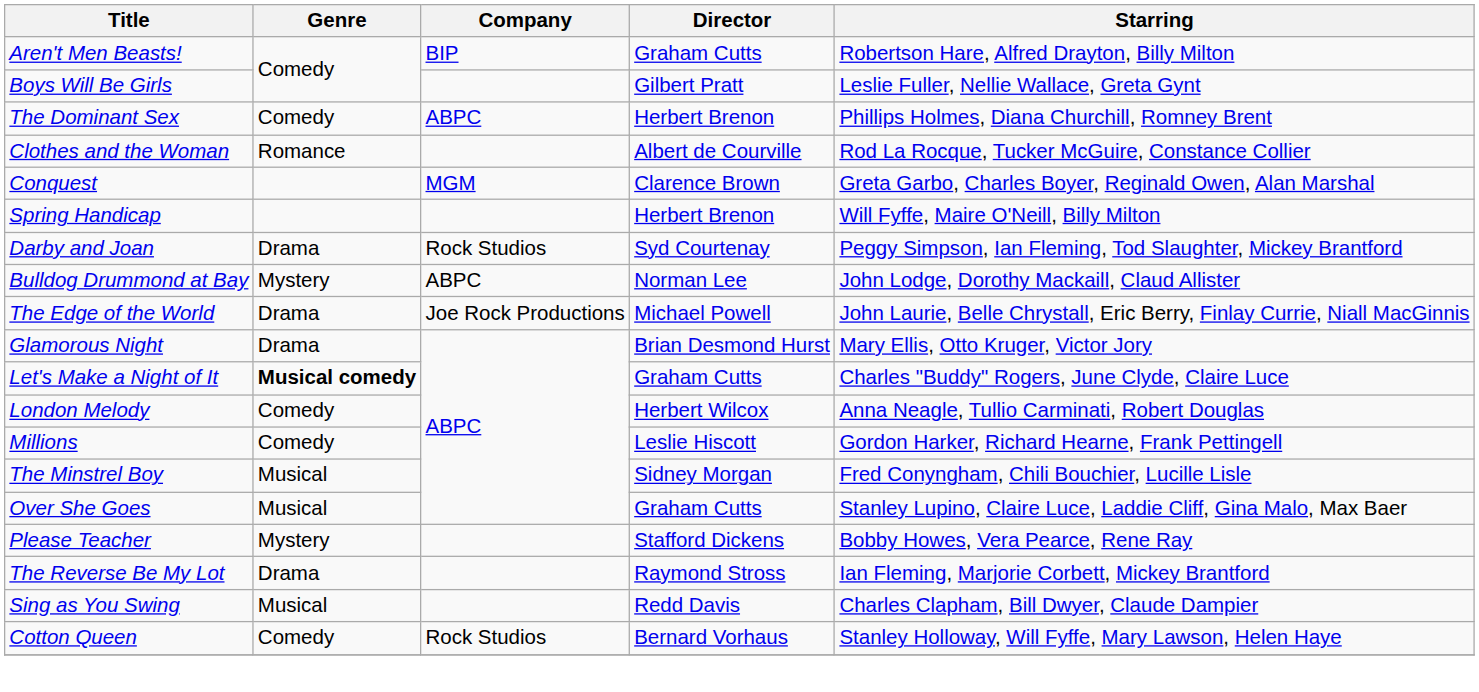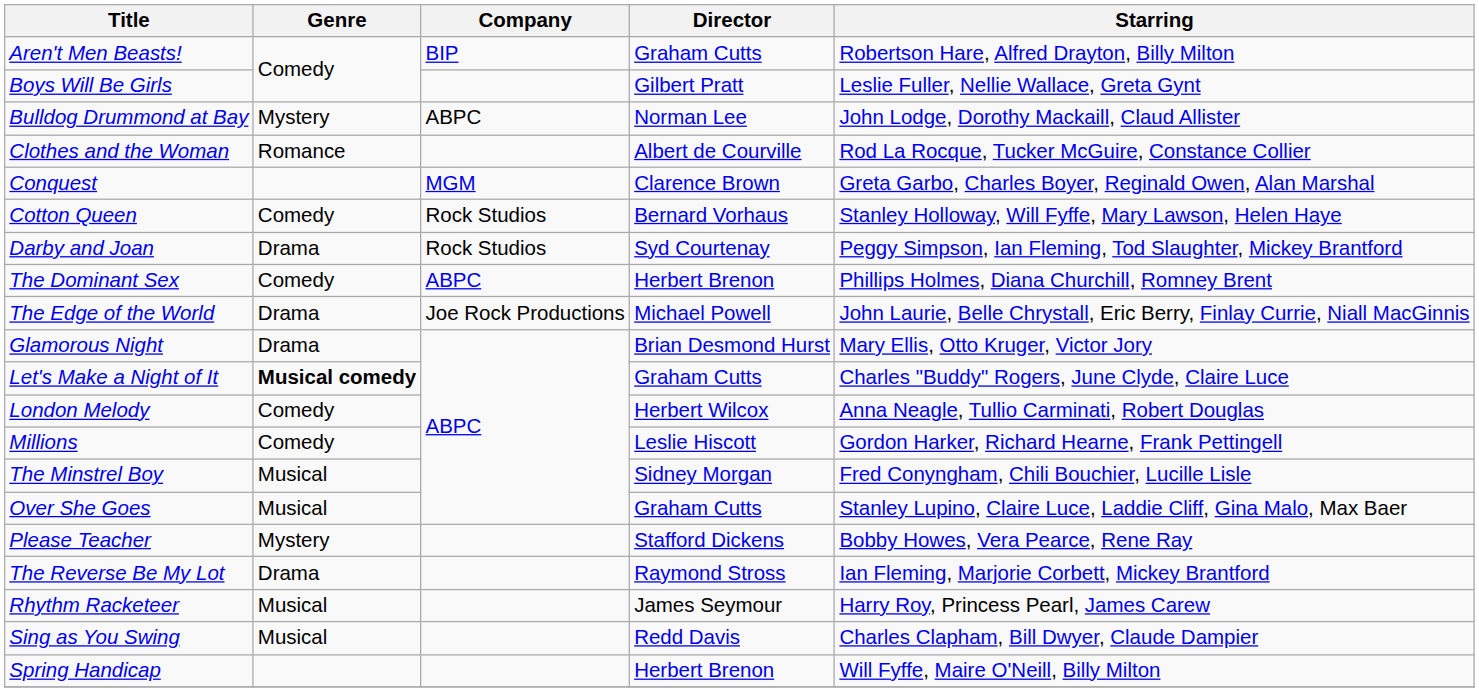rows swapped: Bulldog Drummond at Bay <-> The Dominant Sex
rows swapped: Cotton Queen <-> Spring Handicap
+ row: Rhythm Racketeer | Musical | James Seymour | Harry Roy, Princess Pearl, James Carew
